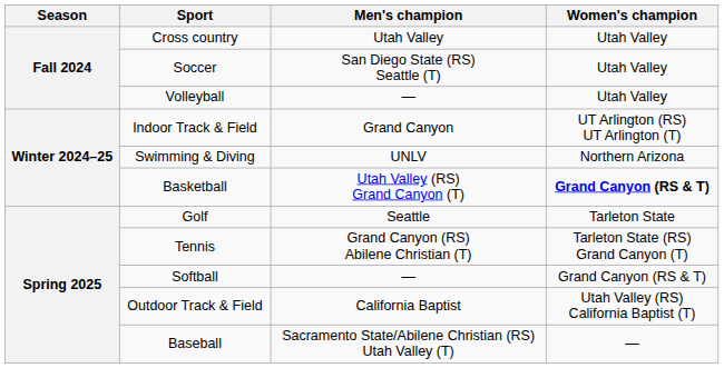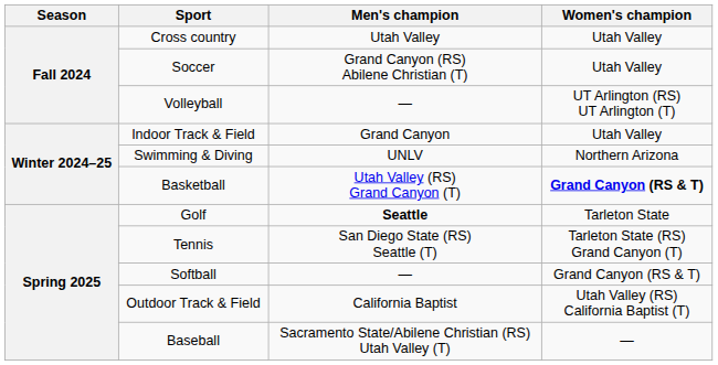Soccer | Men's champion: San Diego State (RS) Seattle (T) -> Grand Canyon (RS) Abilene Christian (T)
Volleyball | Women's champion: Utah Valley -> UT Arlington (RS) UT Arlington (T)
Indoor Track & Field | Women's champion: UT Arlington (RS) UT Arlington (T) -> Utah Valley
Golf | Men's champion: normal -> bold
Tennis | Men's champion: Grand Canyon (RS) Abilene Christian (T) -> San Diego State (RS) Seattle (T)
